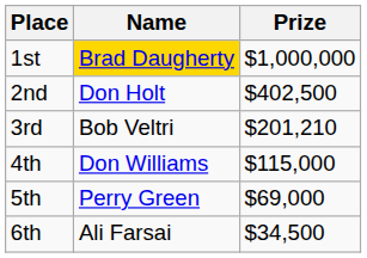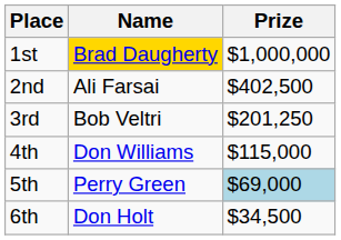2nd | Name: Don Holt -> Ali Farsai
3rd | Prize: $201,210 -> $201,250
5th | Prize: no background -> lightblue background
6th | Name: Ali Farsai -> Don Holt
